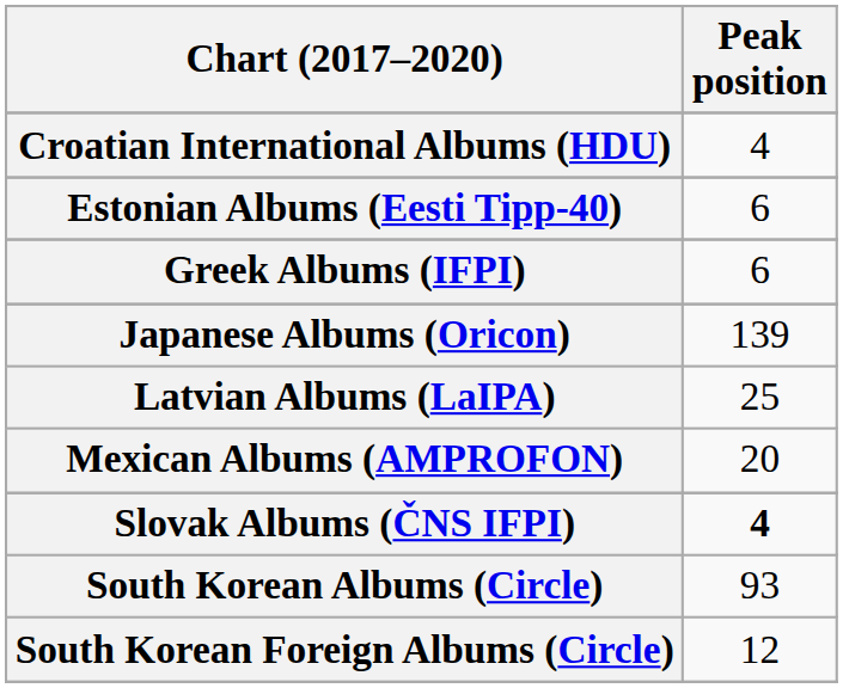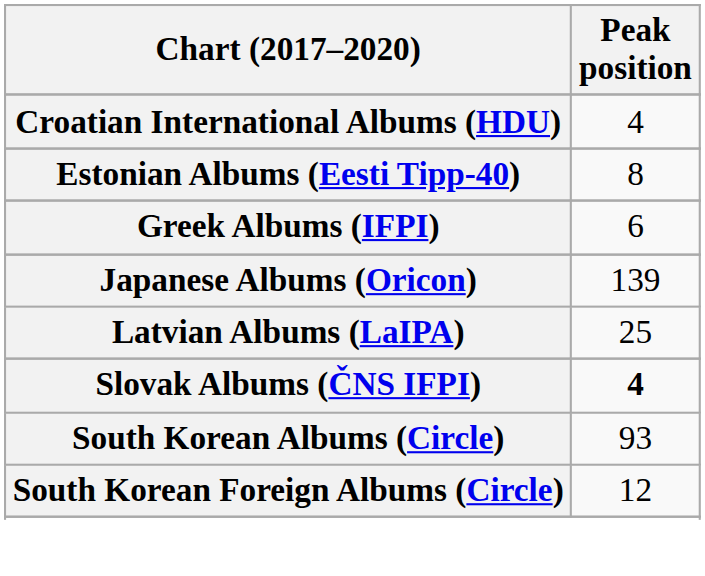Estonian Albums (Eesti Tipp-40) | Peak position: 6 -> 8
- row: Mexican Albums (AMPROFON) | 20
